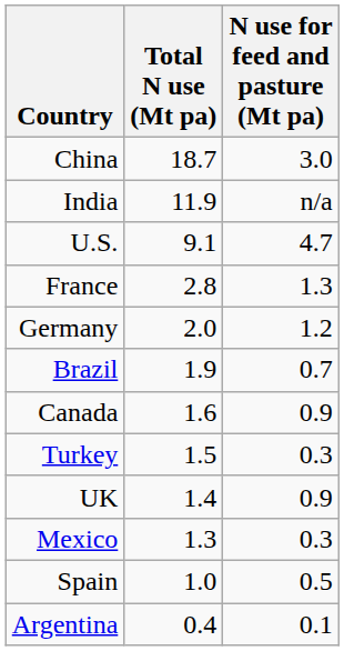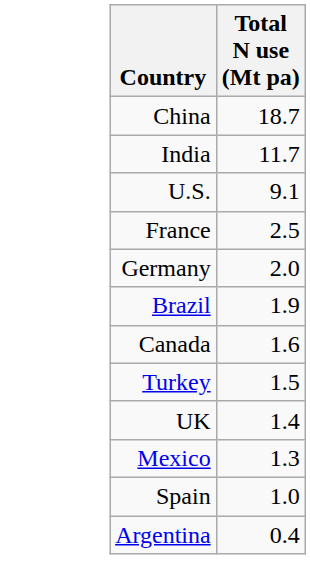- column: N use for feed and pasture (Mt pa) | 3.0 | n/a | 4.7 | 1.3 | 1.2 | 0.7 | 0.9 | 0.3 | 0.9 | 0.3 | 0.5 | 0.1
India | Total N use (Mt pa): 11.9 -> 11.7
France | Total N use (Mt pa): 2.8 -> 2.5
